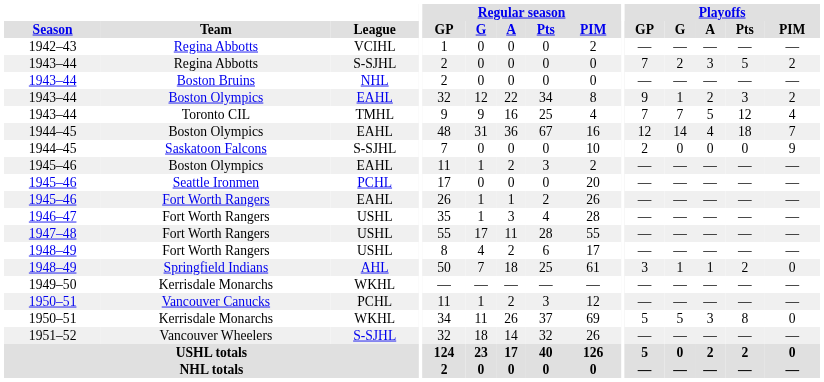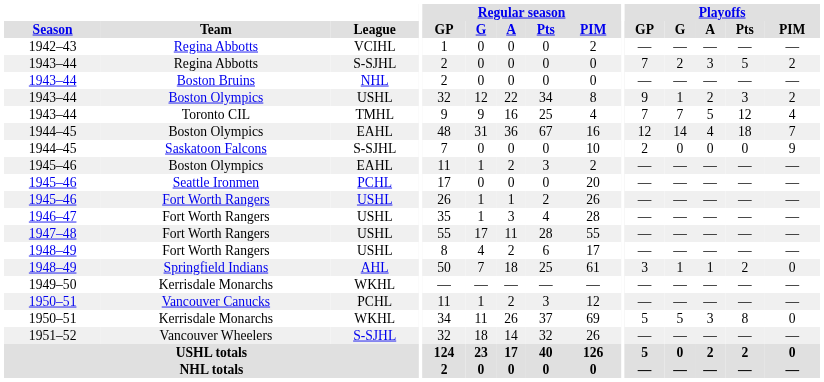1943–44 / Boston Olympics | League: EAHL -> USHL
1945–46 / Fort Worth Rangers | League: EAHL -> USHL
